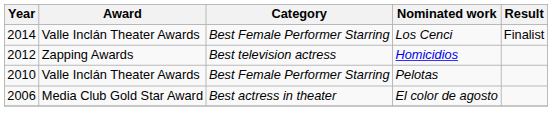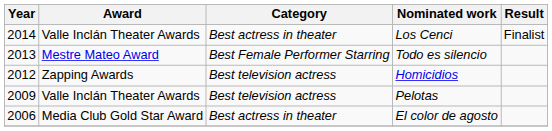Los Cenci | Category: Best Female Performer Starring -> Best actress in theater
+ row: 2013 | Mestre Mateo Award | Best Female Performer Starring | Todo es silencio
Pelotas | Year: 2010 -> 2009
Pelotas | Category: Best Female Performer Starring -> Best television actress
